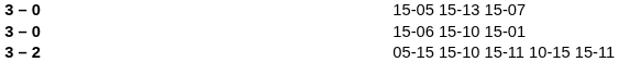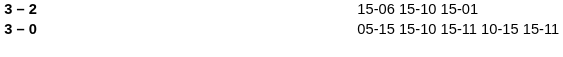- row: 3 – 0 | 15-05 15-13 15-07
15-06 15-10 15-01 | column 2: 3 – 0 -> 3 – 2
05-15 15-10 15-11 10-15 15-11 | column 2: 3 – 2 -> 3 – 0
